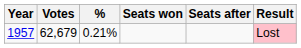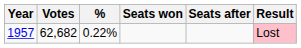1957 | Votes: 62,679 -> 62,682
1957 | %: 0.21% -> 0.22%
